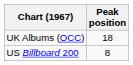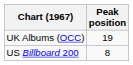UK Albums (OCC) | Peak position: 18 -> 19
